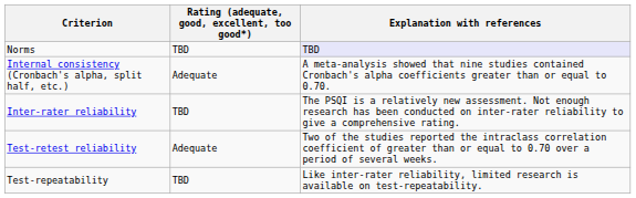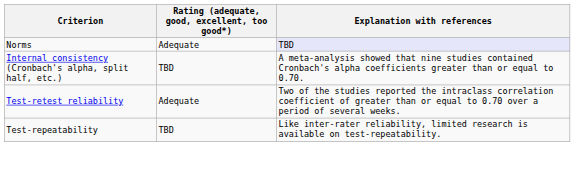Norms | Rating (adequate, good, excellent, too good*): TBD -> Adequate
Internal consistency (Cronbach's alpha, split half, etc.) | Rating (adequate, good, excellent, too good*): Adequate -> TBD
- row: Inter-rater reliability | TBD | The PSQI is a relatively new assessment. Not enough research has been conducted on inter-rater reliability to give a comprehensive rating.
